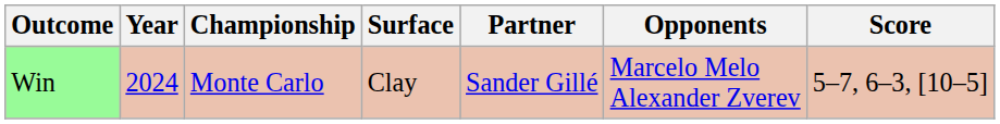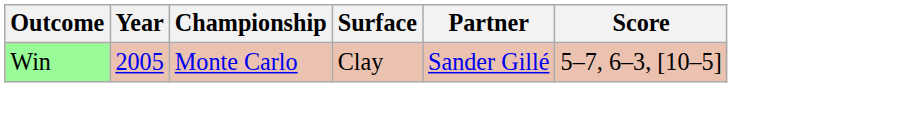- column: Opponents | Marcelo Melo Alexander Zverev
Win | Year: 2024 -> 2005
